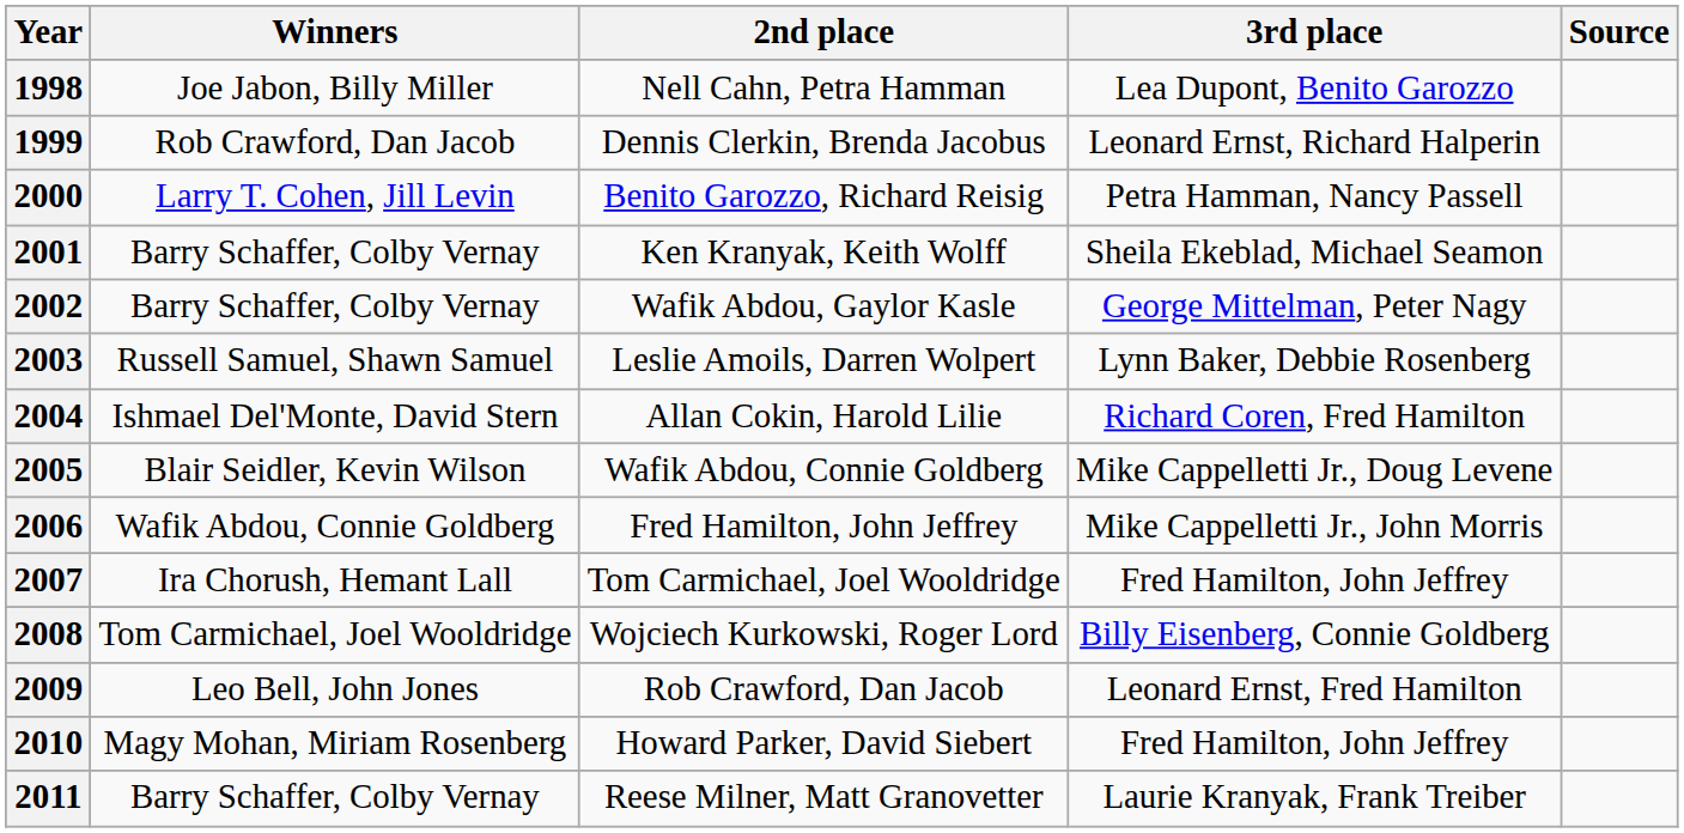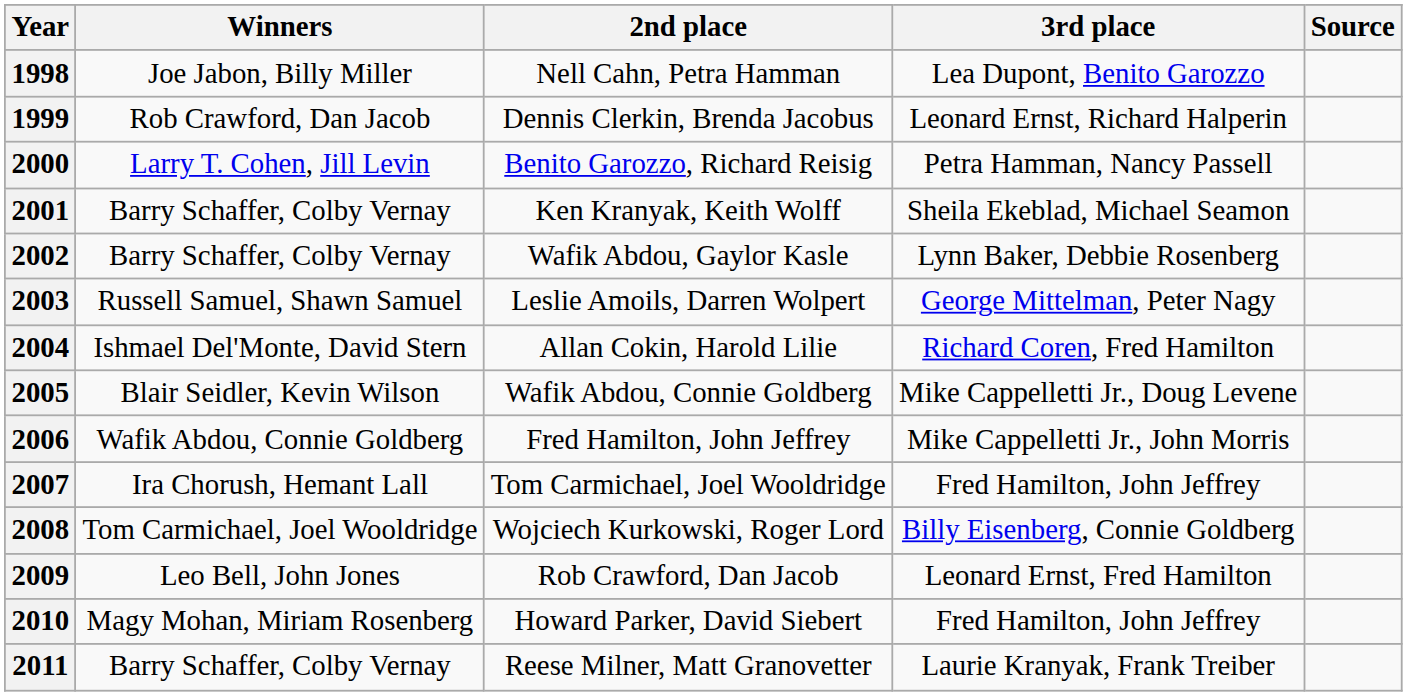2002 | 3rd place: George Mittelman, Peter Nagy -> Lynn Baker, Debbie Rosenberg
2003 | 3rd place: Lynn Baker, Debbie Rosenberg -> George Mittelman, Peter Nagy
